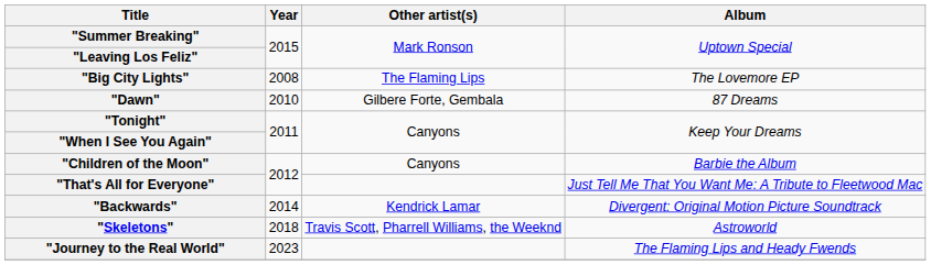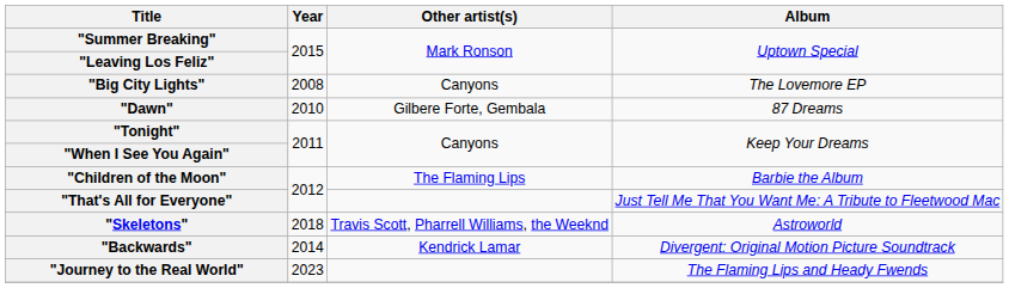"Big City Lights" | Other artist(s): The Flaming Lips -> Canyons
"Children of the Moon" | Other artist(s): Canyons -> The Flaming Lips
rows swapped: "Backwards" <-> "Skeletons"
